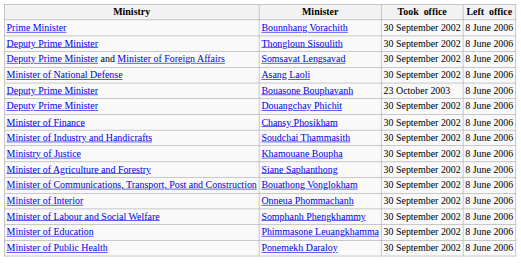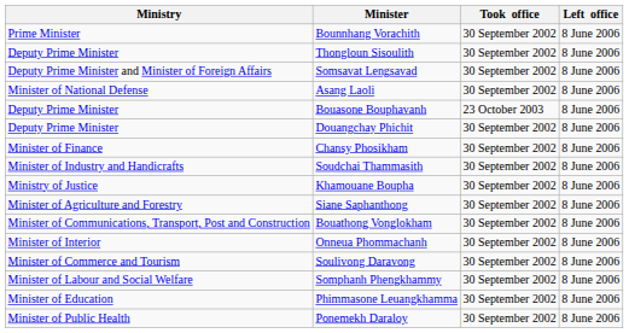+ row: Minister of Commerce and Tourism | Soulivong Daravong | 30 September 2002 | 8 June 2006
